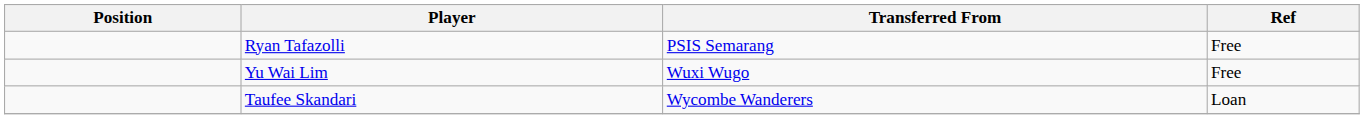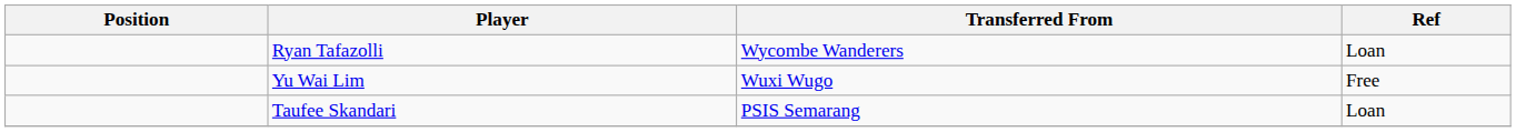Ryan Tafazolli | Transferred From: PSIS Semarang -> Wycombe Wanderers
Ryan Tafazolli | Ref: Free -> Loan
Taufee Skandari | Transferred From: Wycombe Wanderers -> PSIS Semarang
